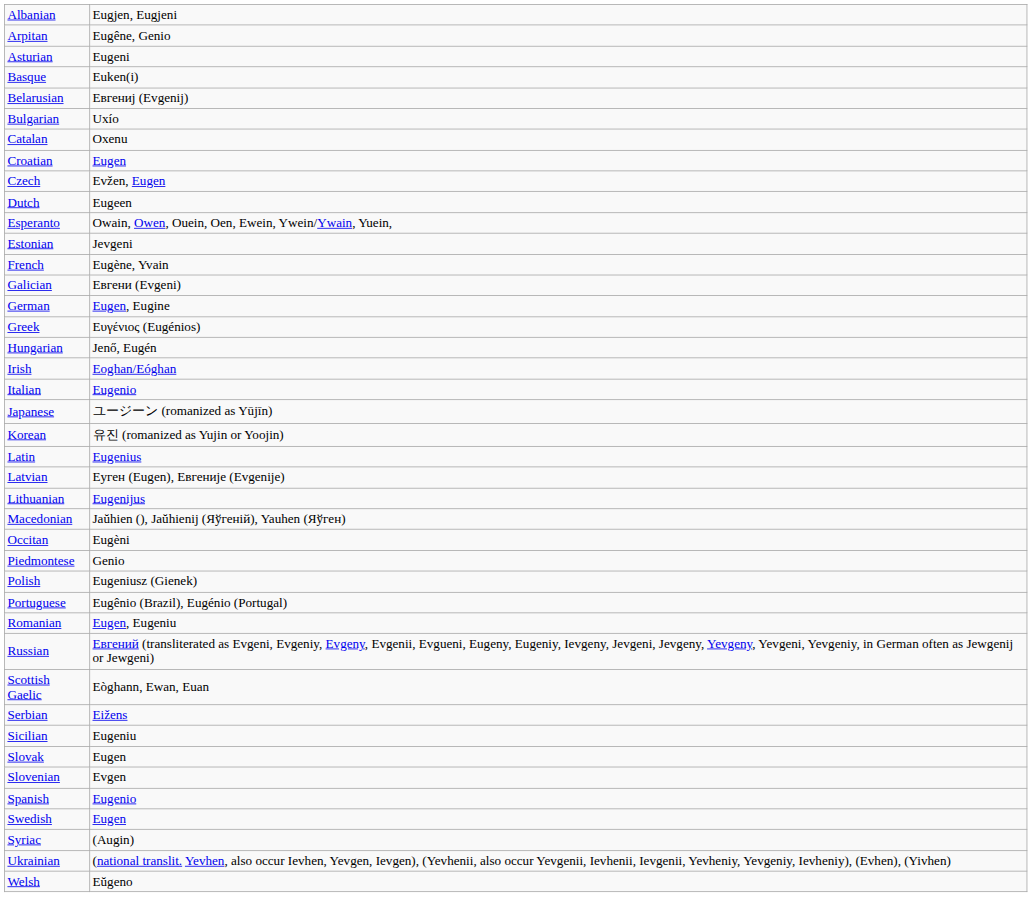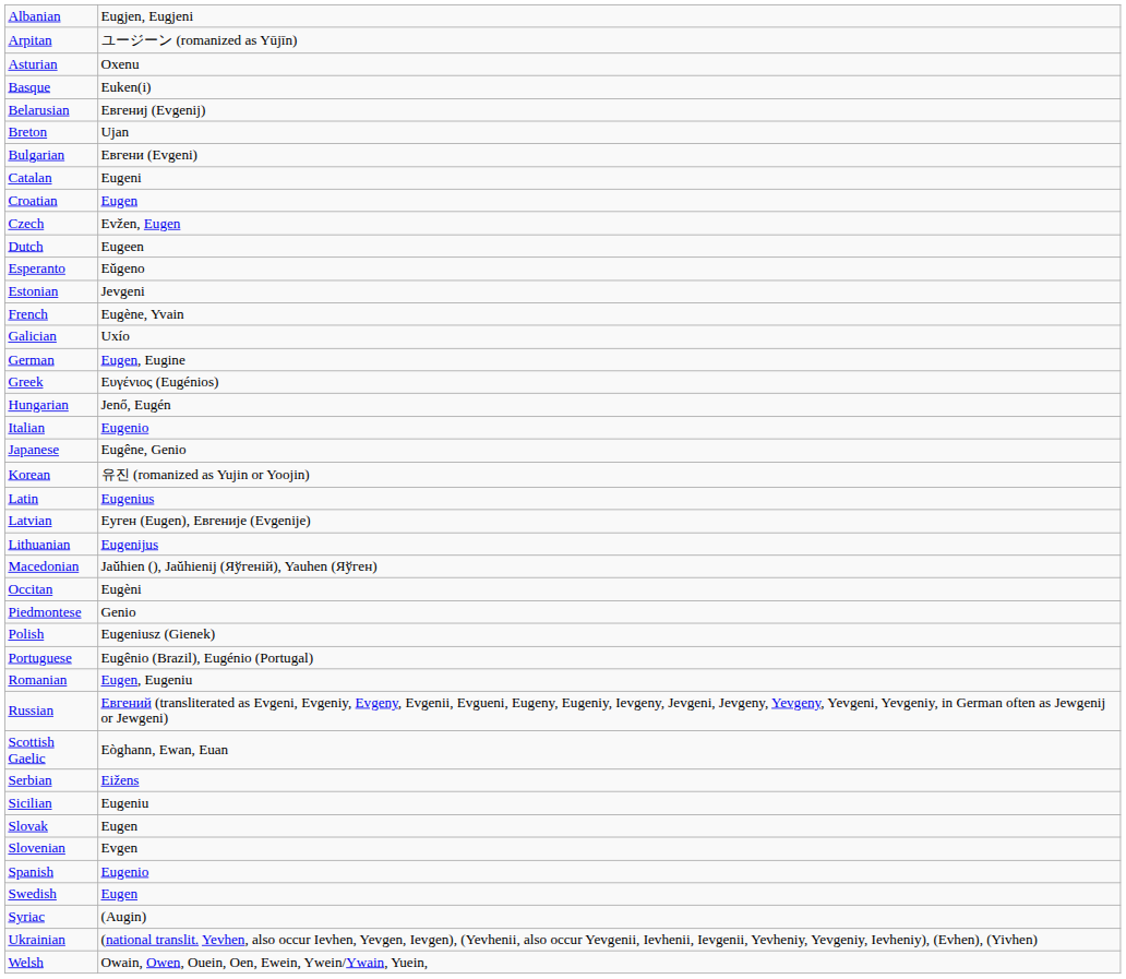Arpitan | column 2: Eugêne, Genio -> ユージーン (romanized as Yūjīn)
Asturian | column 2: Eugeni -> Oxenu
+ row: Breton | Ujan
Bulgarian | column 2: Uxío -> Евгени (Evgeni)
Catalan | column 2: Oxenu -> Eugeni
Esperanto | column 2: Owain, Owen, Ouein, Oen, Ewein, Ywein/Ywain, Yuein, -> Eŭgeno
Galician | column 2: Евгени (Evgeni) -> Uxío
- row: Irish | Eoghan/Eóghan
Japanese | column 2: ユージーン (romanized as Yūjīn) -> Eugêne, Genio
Welsh | column 2: Eŭgeno -> Owain, Owen, Ouein, Oen, Ewein, Ywein/Ywain, Yuein,
